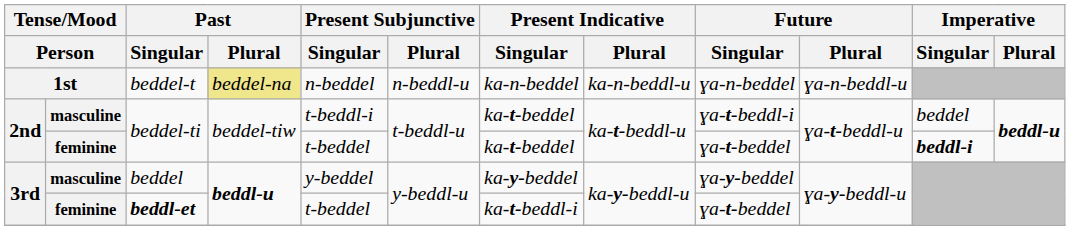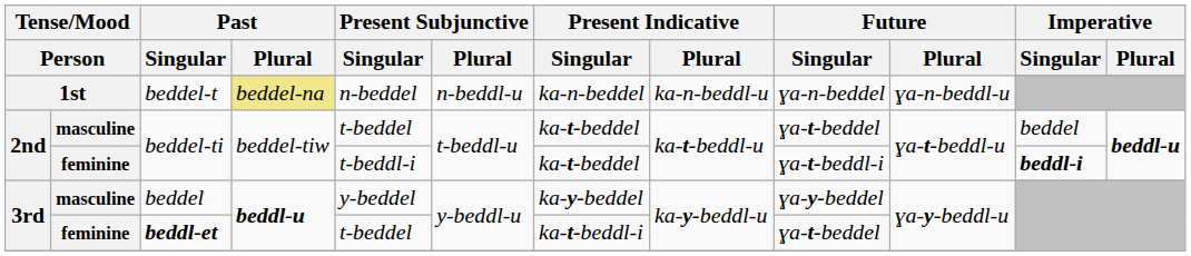masculine / beddel-ti | Present Subjunctive / Singular: t-beddl-i -> t-beddel
masculine / beddel-ti | Future / Singular: ɣa-t-beddl-i -> ɣa-t-beddel
feminine / beddel-ti | Present Subjunctive / Singular: t-beddel -> t-beddl-i
feminine / beddel-ti | Future / Singular: ɣa-t-beddel -> ɣa-t-beddl-i
